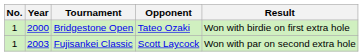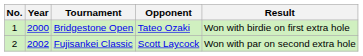Fujisankei Classic | No.: 1 -> 2
Fujisankei Classic | Year: 2003 -> 2002
